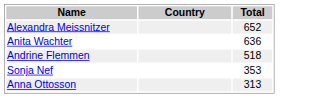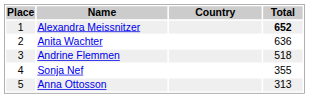+ column: Place | 1 | 2 | 3 | 4 | 5
Alexandra Meissnitzer | Total: normal -> bold
Sonja Nef | Total: 353 -> 355
